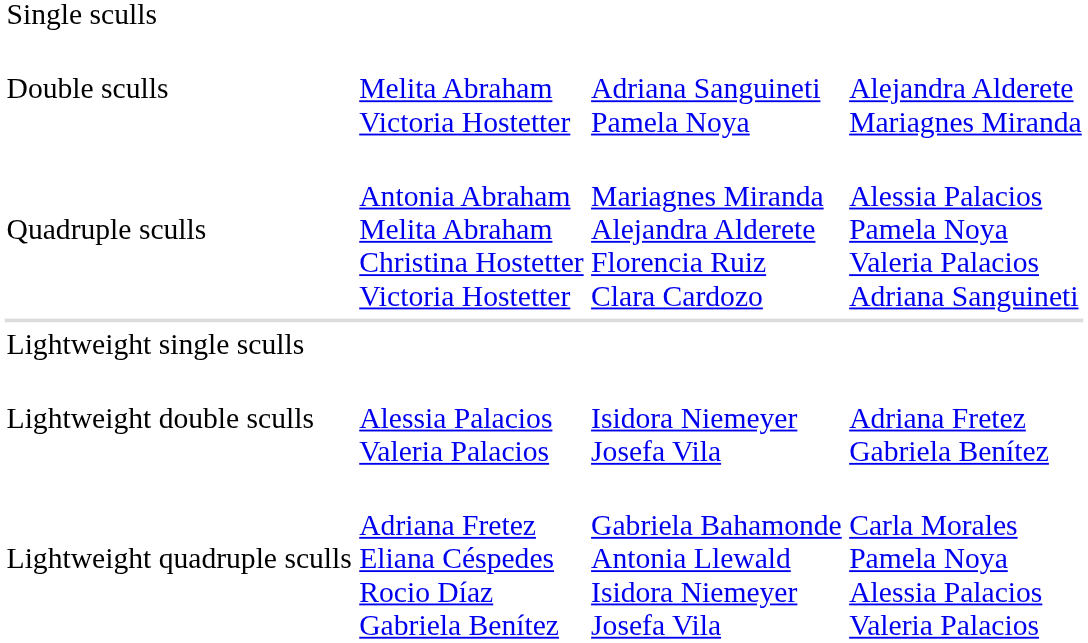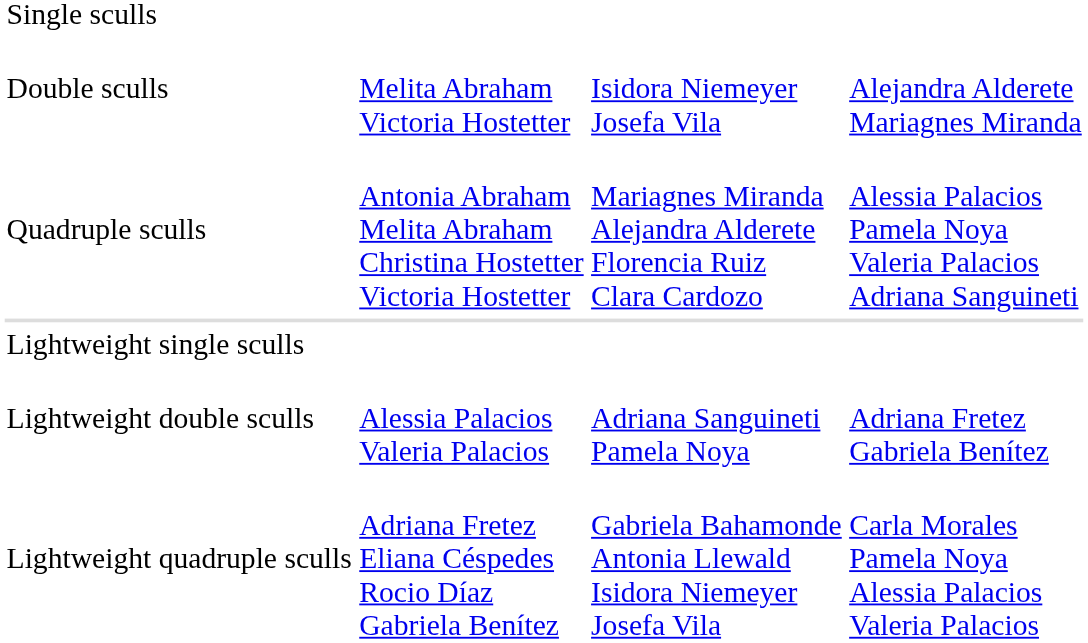Double sculls | column 3: Adriana Sanguineti Pamela Noya -> Isidora Niemeyer Josefa Vila
Lightweight double sculls | column 3: Isidora Niemeyer Josefa Vila -> Adriana Sanguineti Pamela Noya
